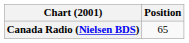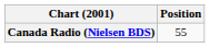Canada Radio (Nielsen BDS) | Position: 65 -> 55
